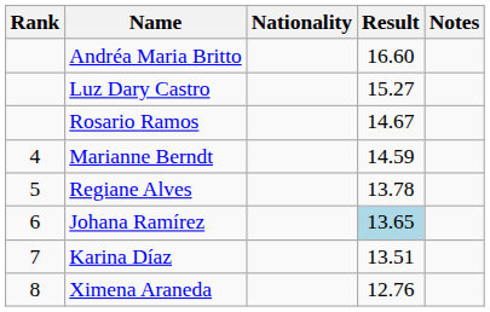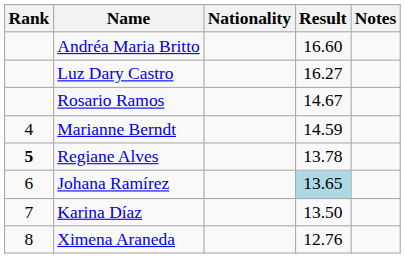Luz Dary Castro | Result: 15.27 -> 16.27
Regiane Alves | Rank: normal -> bold
Karina Díaz | Result: 13.51 -> 13.50
